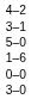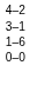- row: 5–0
- row: 3–0
